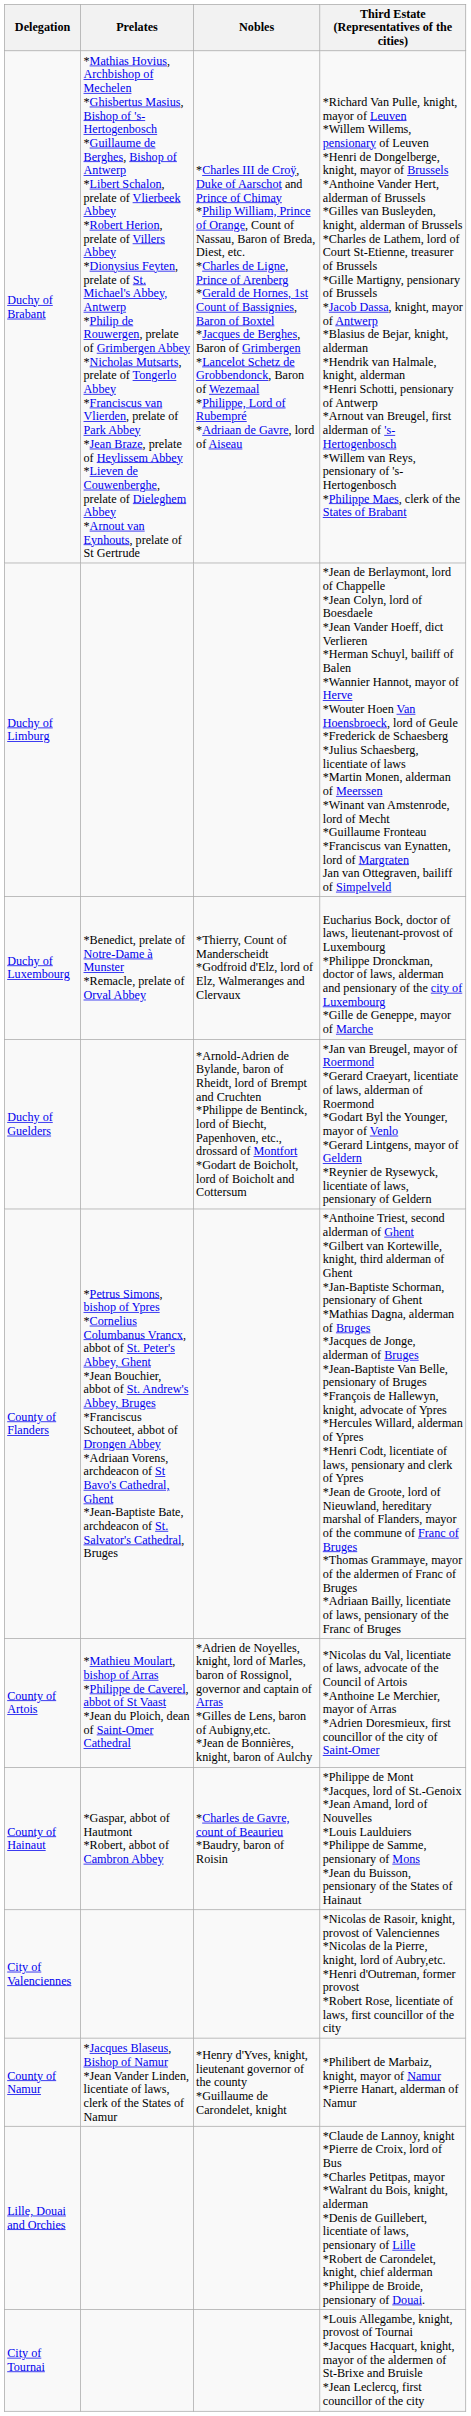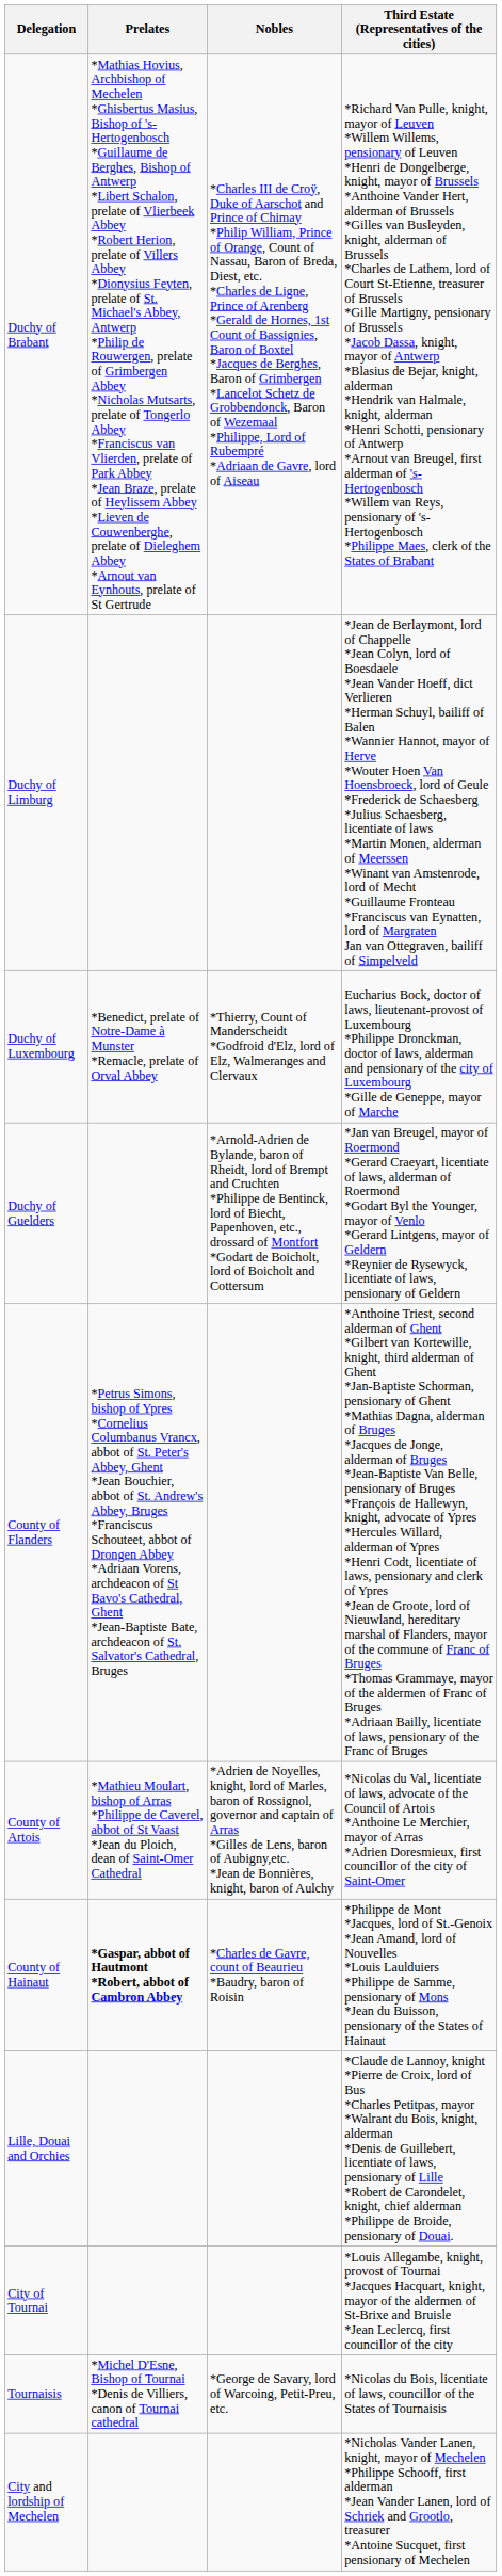County of Hainaut | Prelates: normal -> bold
- row: City of Valenciennes | *Nicolas de Rasoir, knight, provost of Valenciennes *Nicolas de la Pierre, knight, lord of Aubry,etc. *Henri d'Outreman, former provost *Robert Rose, licentiate of laws, first councillor of the city
- row: County of Namur | *Jacques Blaseus, Bishop of Namur *Jean Vander Linden, licentiate of laws, clerk of the States of Namur | *Henry d'Yves, knight, lieutenant governor of the county *Guillaume de Carondelet, knight | *Philibert de Marbaiz, knight, mayor of Namur *Pierre Hanart, alderman of Namur
+ row: Tournaisis | *Michel D'Esne, Bishop of Tournai *Denis de Villiers, canon of Tournai cathedral | *George de Savary, lord of Warcoing, Petit-Preu, etc. | *Nicolas du Bois, licentiate of laws, councillor of the States of Tournaisis
+ row: City and lordship of Mechelen | *Nicholas Vander Lanen, knight, mayor of Mechelen *Philippe Schooff, first alderman *Jean Vander Lanen, lord of Schriek and Grootlo, treasurer *Antoine Sucquet, first pensionary of Mechelen
